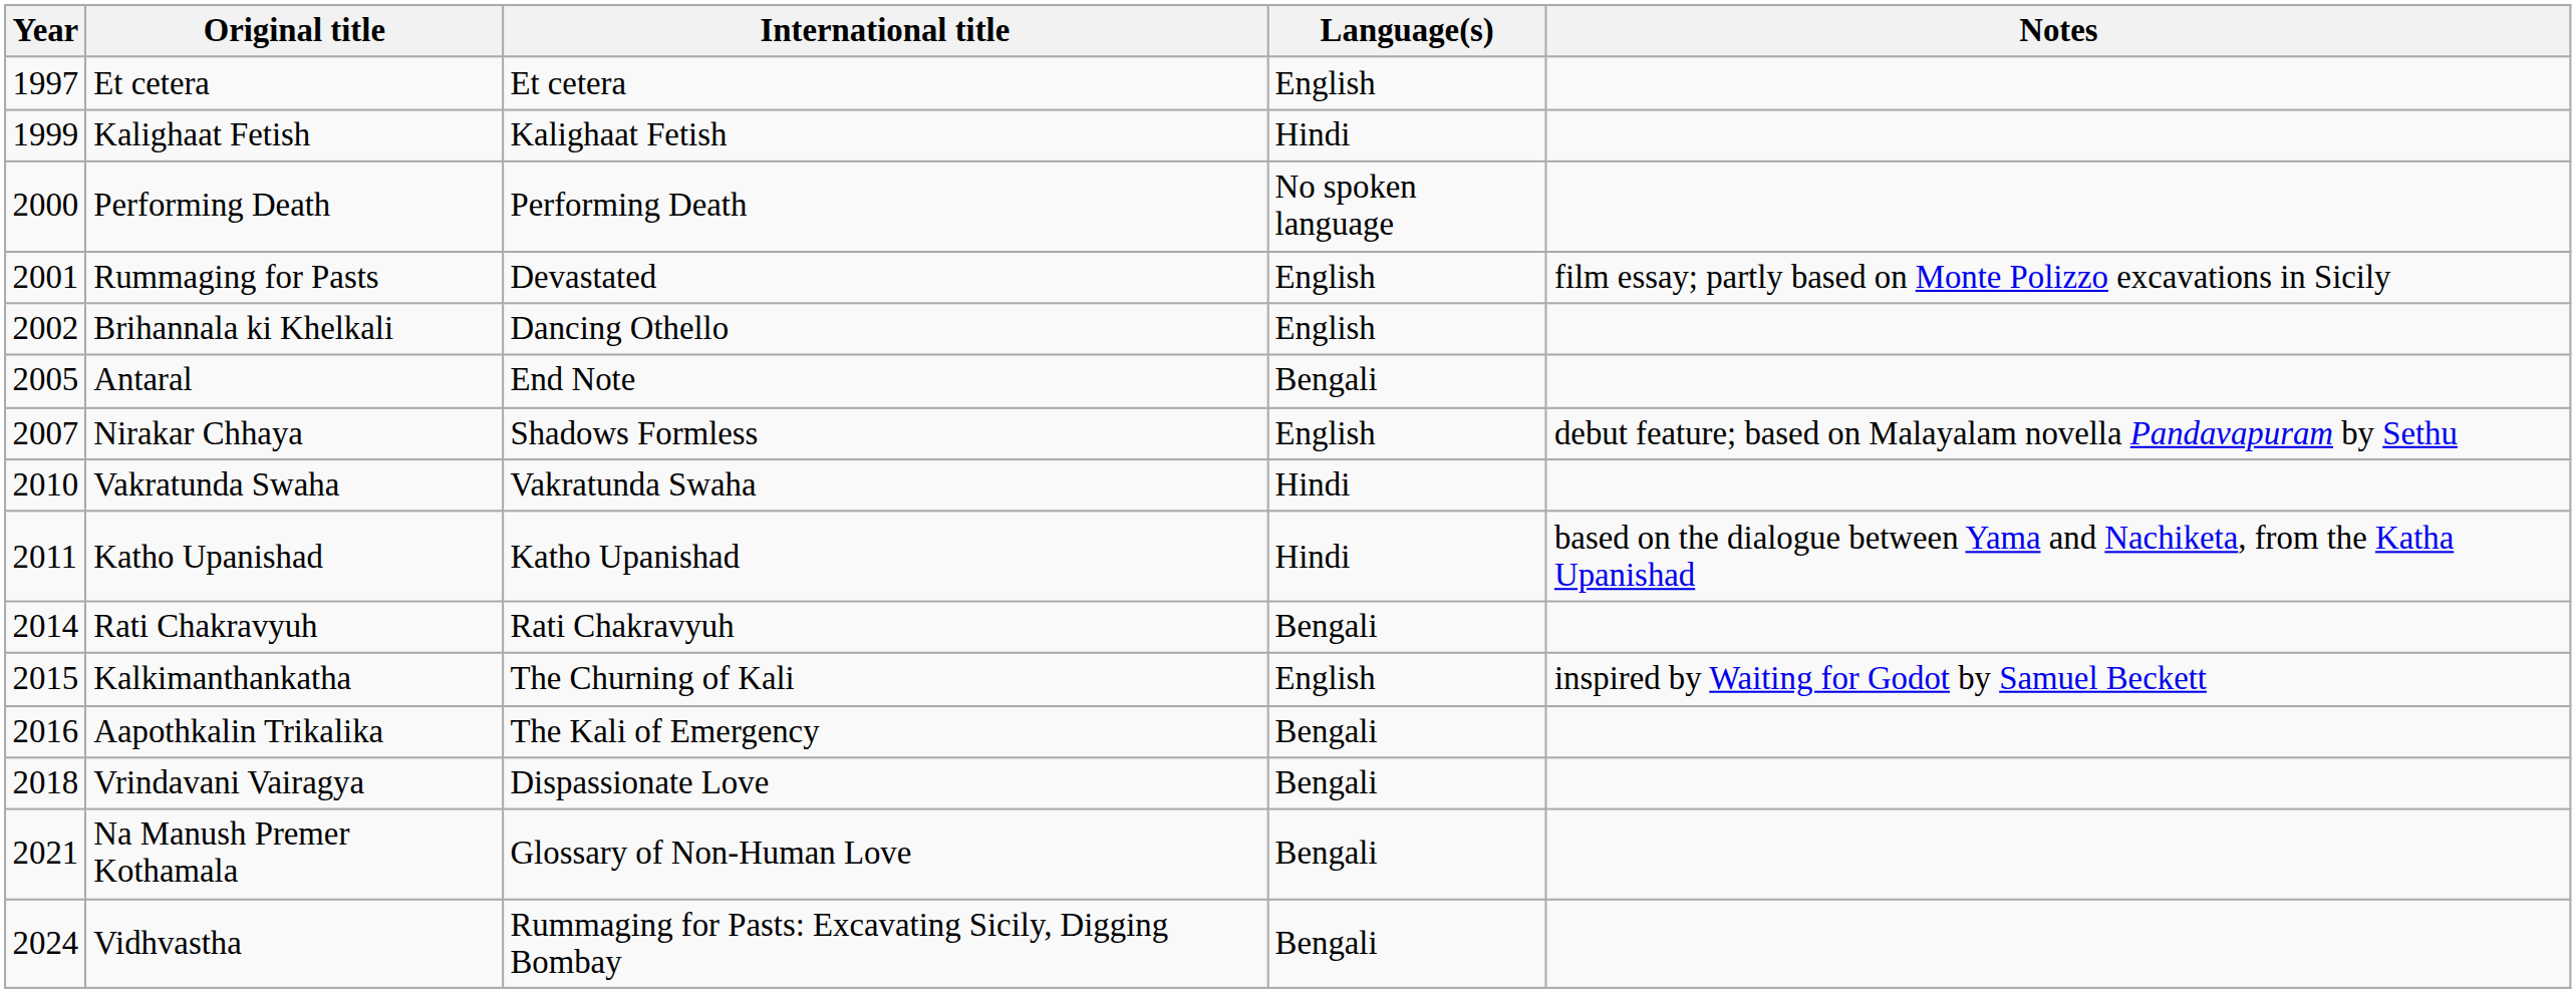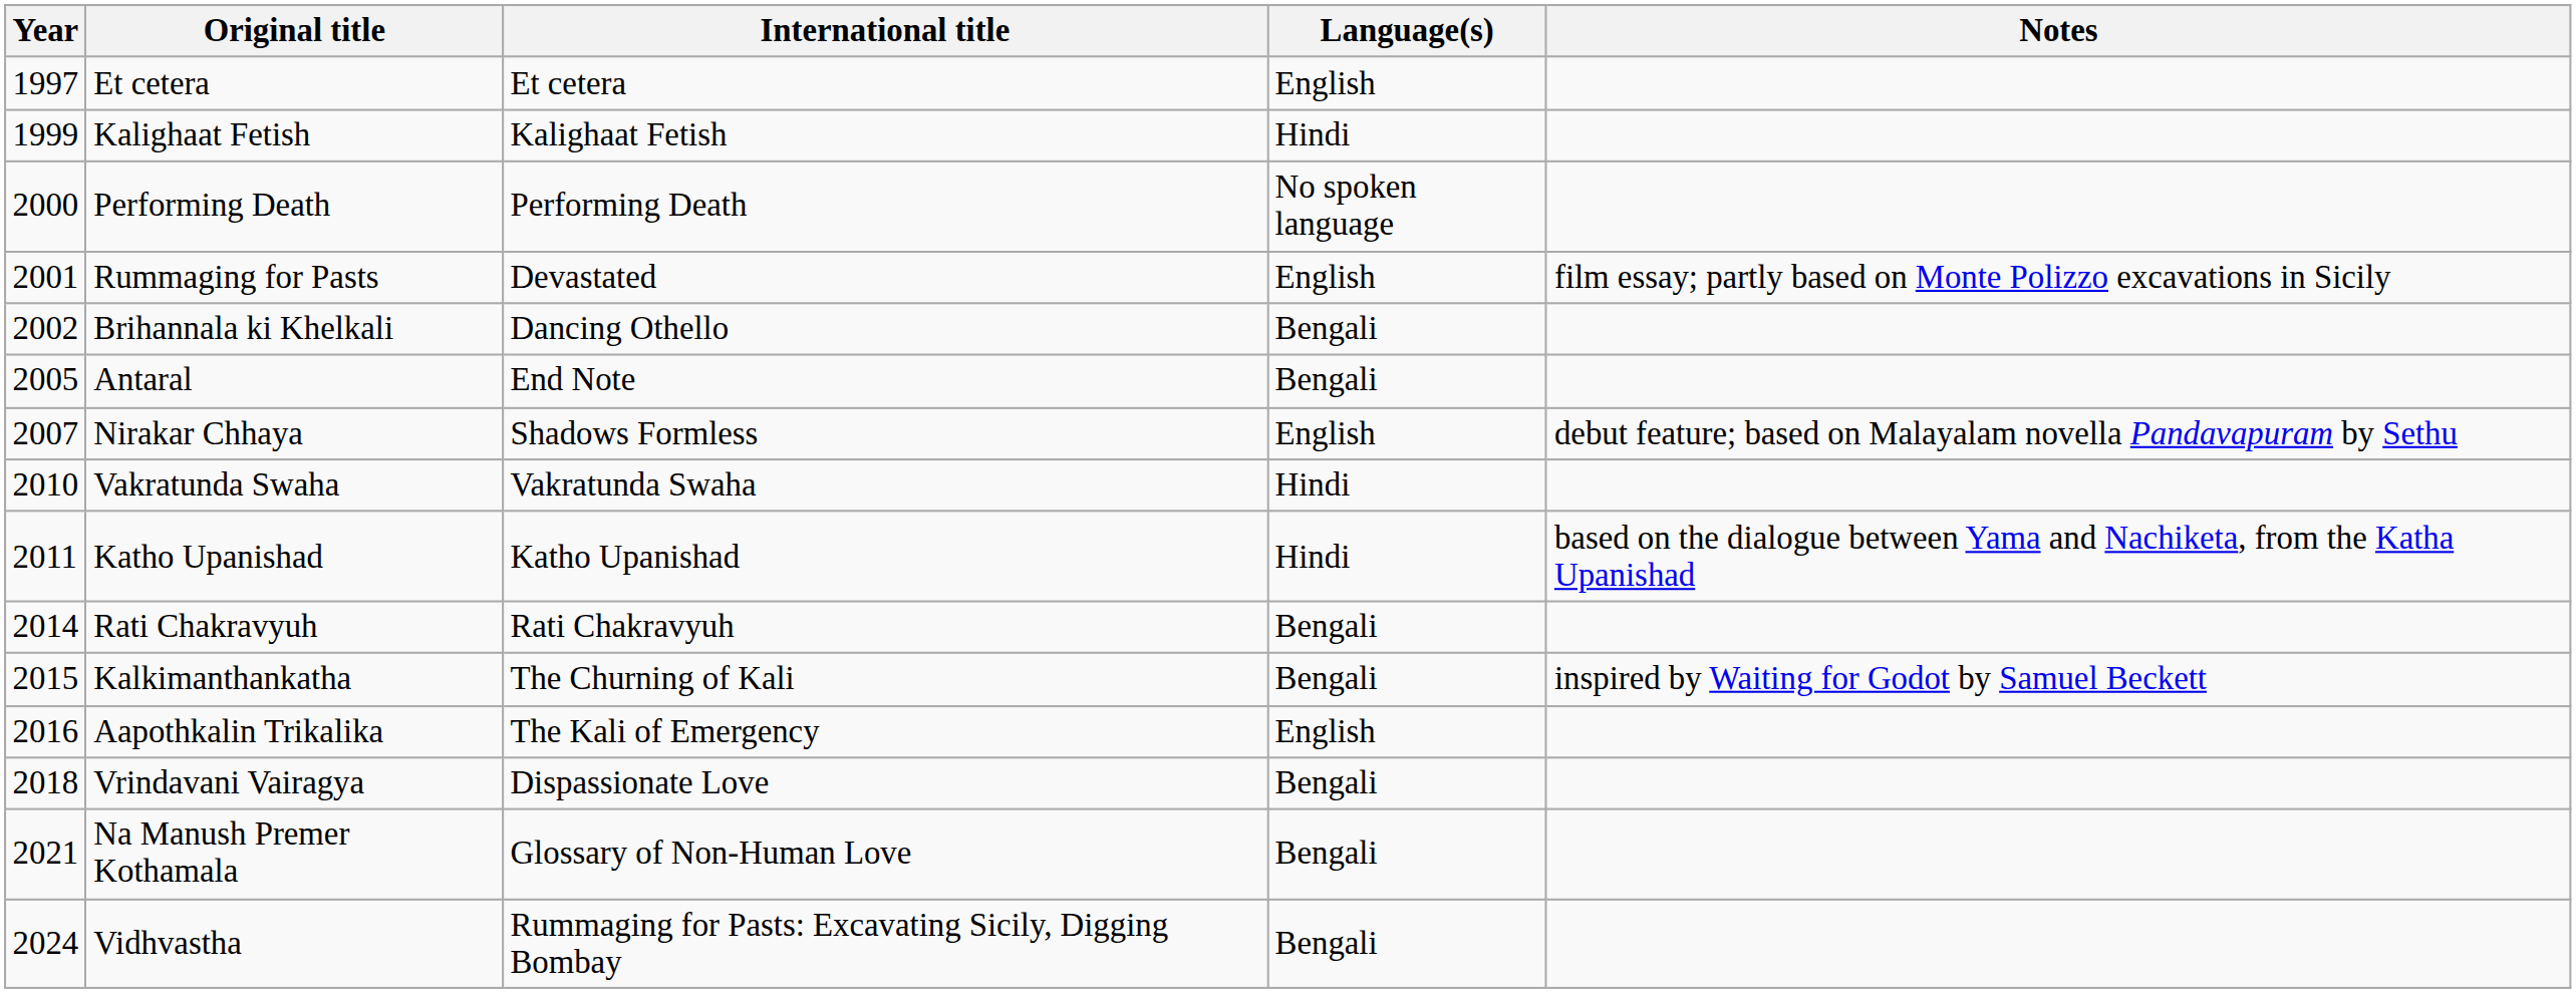Brihannala ki Khelkali | Language(s): English -> Bengali
Kalkimanthankatha | Language(s): English -> Bengali
Aapothkalin Trikalika | Language(s): Bengali -> English
